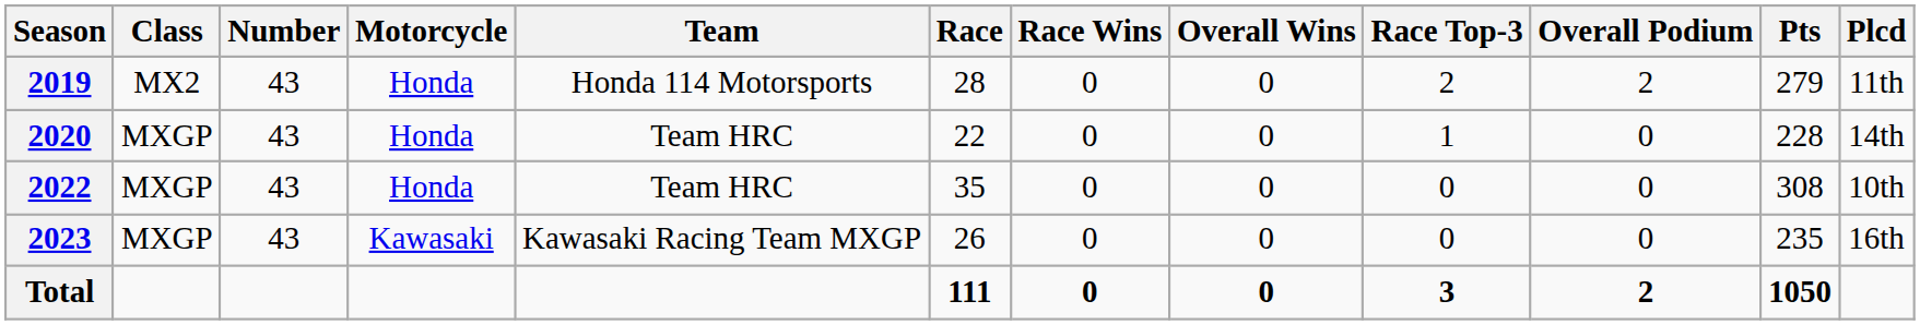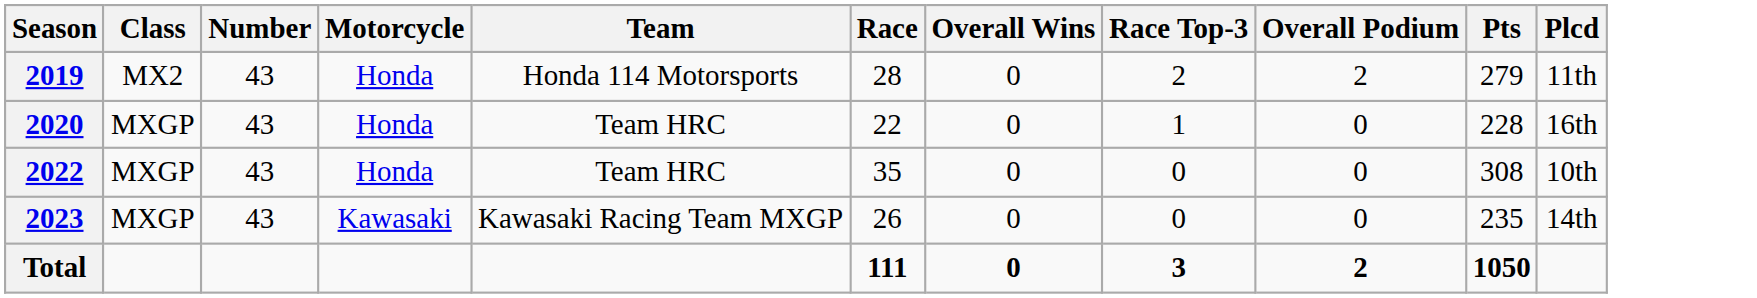- column: Race Wins | 0 | 0 | 0 | 0 | 0
2020 | Plcd: 14th -> 16th
2023 | Plcd: 16th -> 14th
